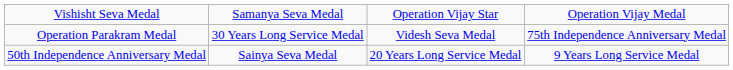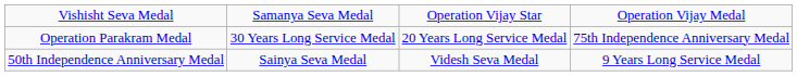Operation Parakram Medal | column 3: Videsh Seva Medal -> 20 Years Long Service Medal
50th Independence Anniversary Medal | column 3: 20 Years Long Service Medal -> Videsh Seva Medal
